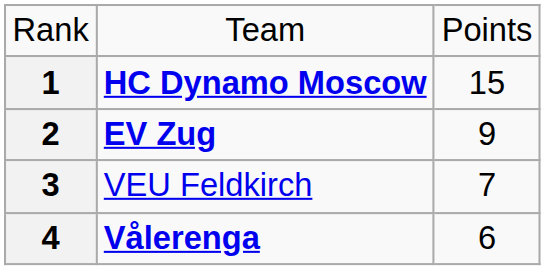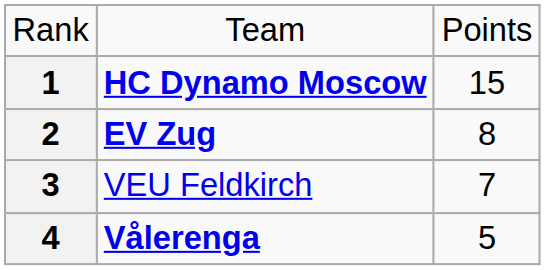2 | column 3: 9 -> 8
4 | column 3: 6 -> 5
